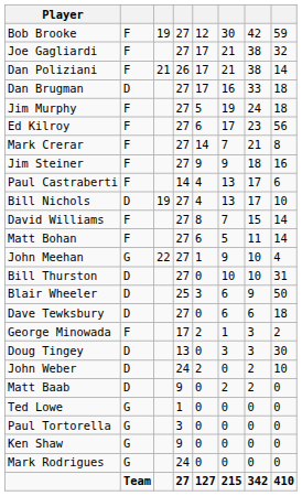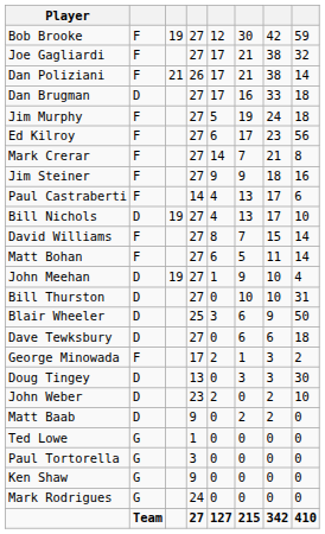John Meehan | column 2: G -> D
John Meehan | column 3: 22 -> 19
John Weber | column 4: 24 -> 23
